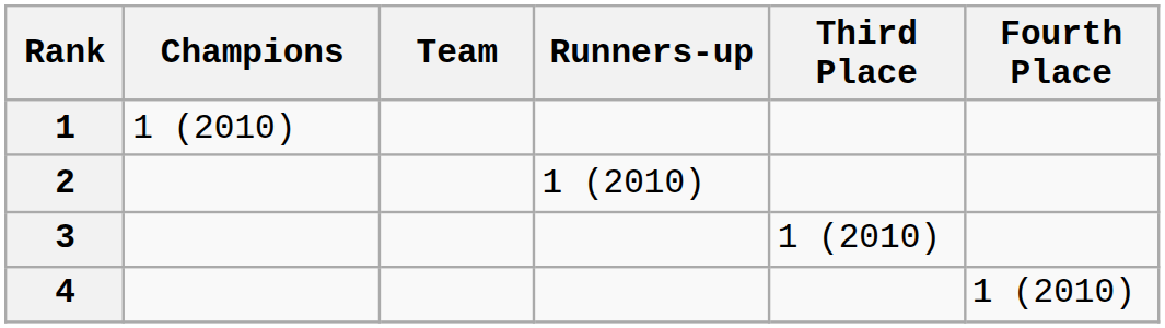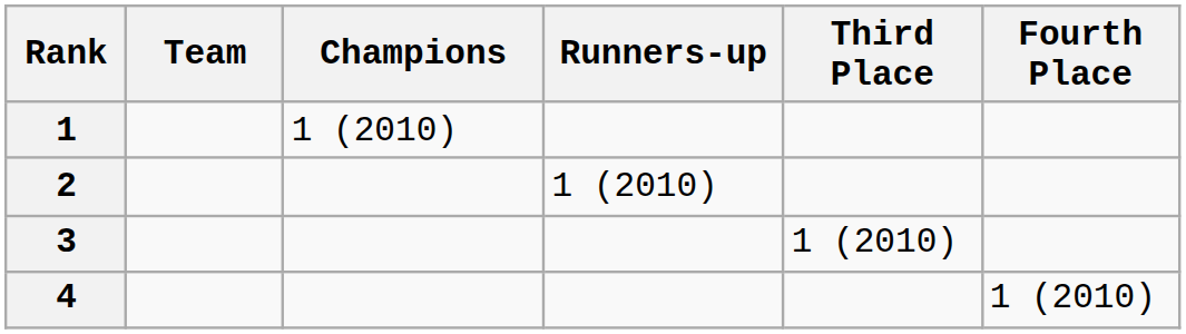columns swapped: Team <-> Champions
